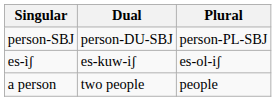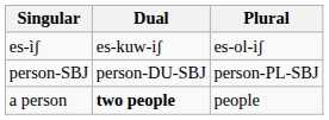rows swapped: es-ìʃ <-> person-SBJ
a person | Dual: normal -> bold
